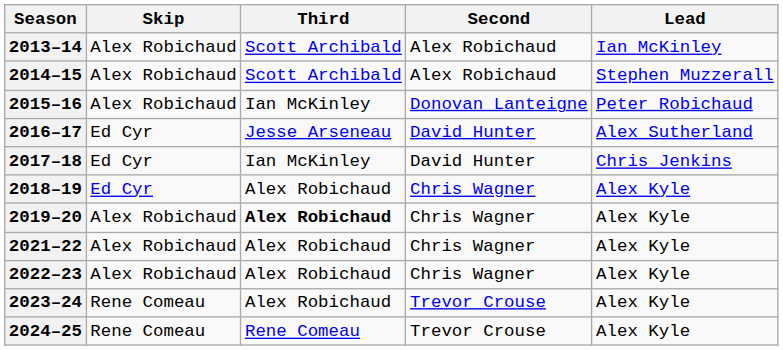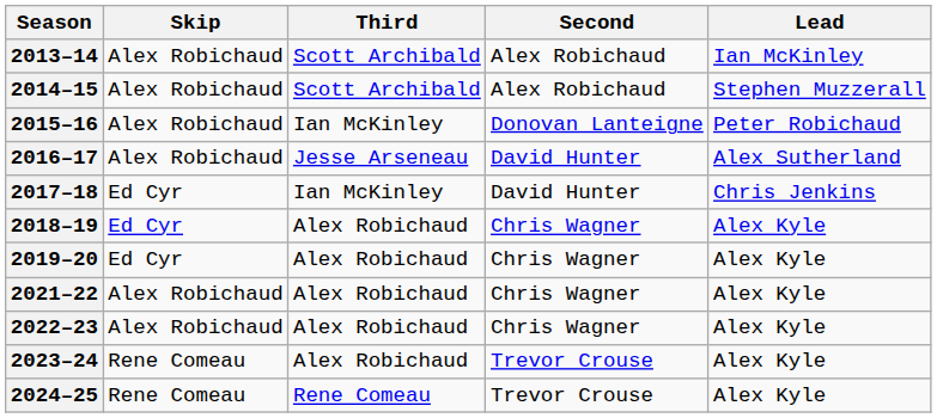2016–17 | Skip: Ed Cyr -> Alex Robichaud
2019–20 | Skip: Alex Robichaud -> Ed Cyr
2019–20 | Third: bold -> normal
